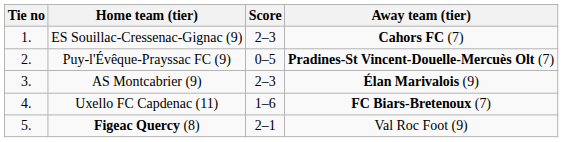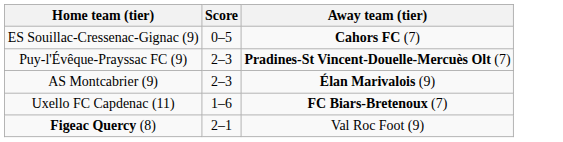- column: Tie no | 1. | 2. | 3. | 4. | 5.
ES Souillac-Cressenac-Gignac (9) | Score: 2–3 -> 0–5
Puy-l'Évêque-Prayssac FC (9) | Score: 0–5 -> 2–3
